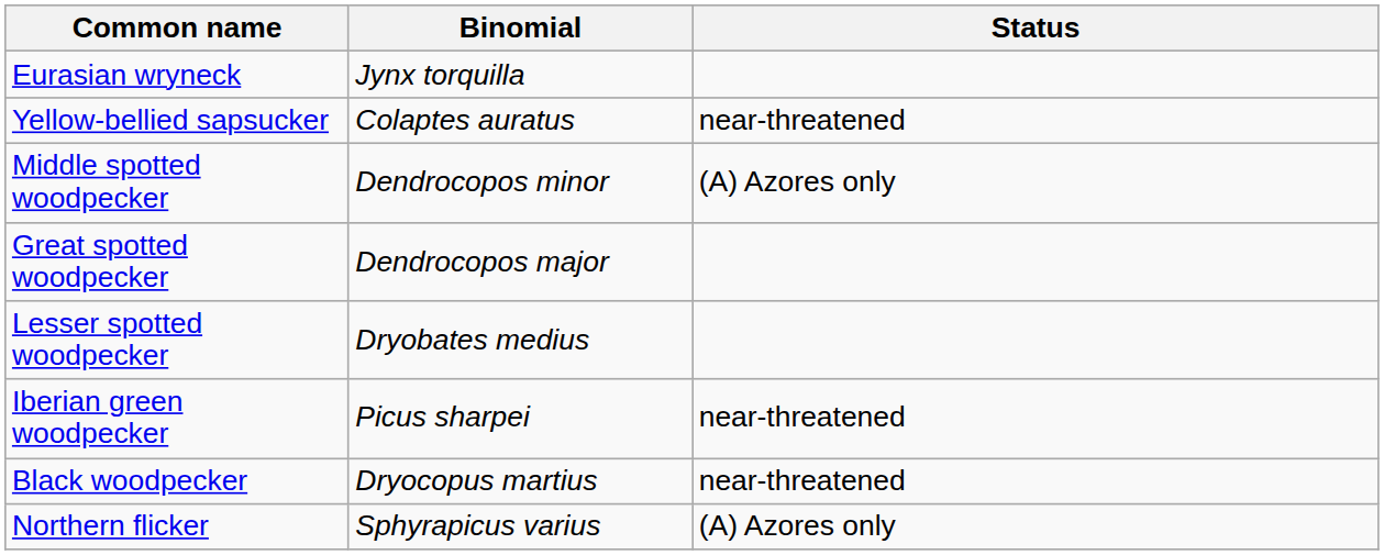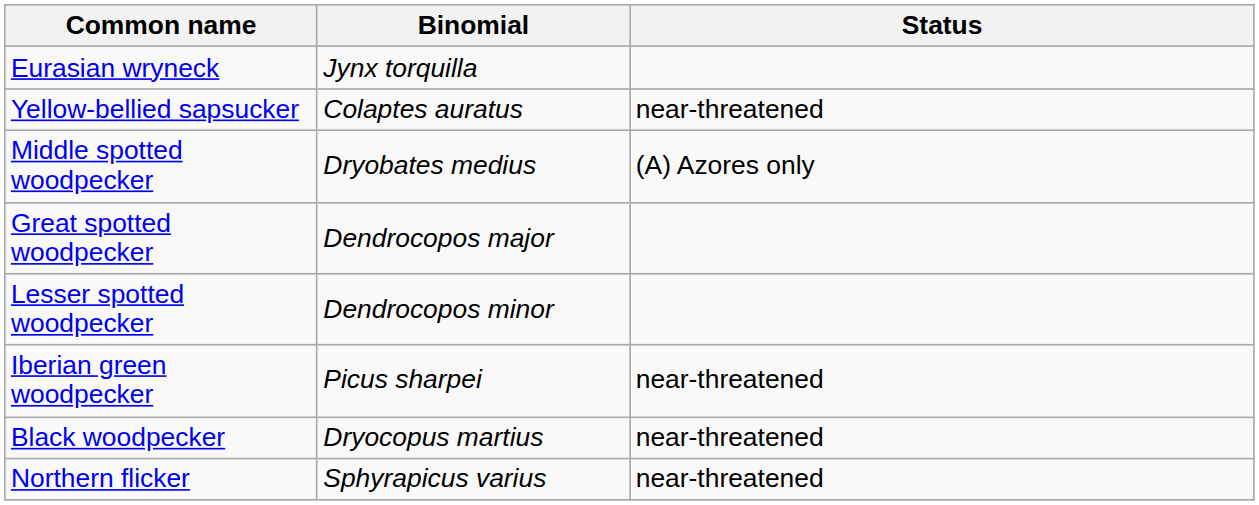Middle spotted woodpecker | Binomial: Dendrocopos minor -> Dryobates medius
Lesser spotted woodpecker | Binomial: Dryobates medius -> Dendrocopos minor
Northern flicker | Status: (A) Azores only -> near-threatened
